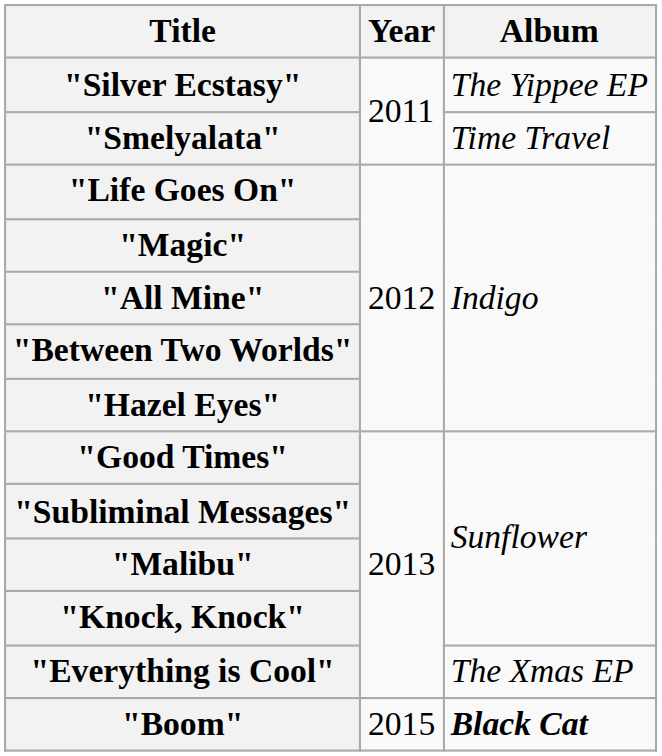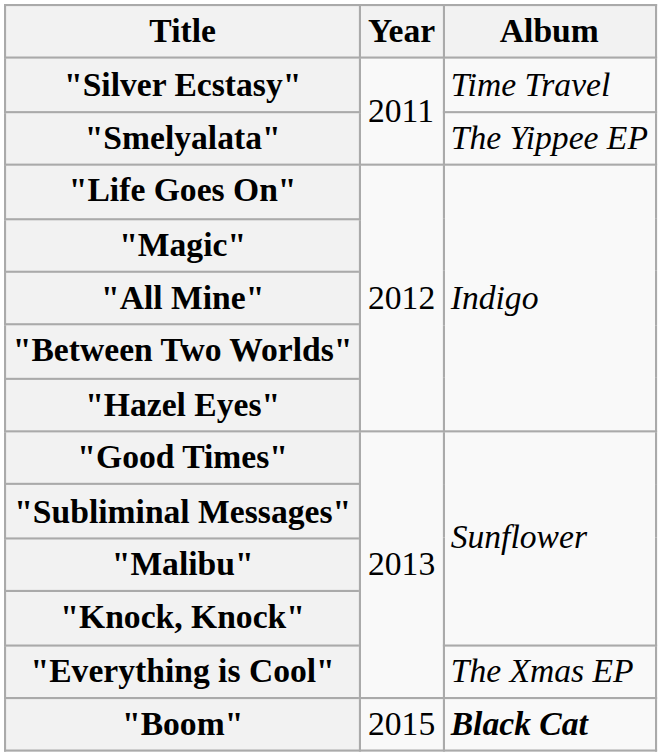"Silver Ecstasy" | Album: The Yippee EP -> Time Travel
"Smelyalata" | Album: Time Travel -> The Yippee EP
